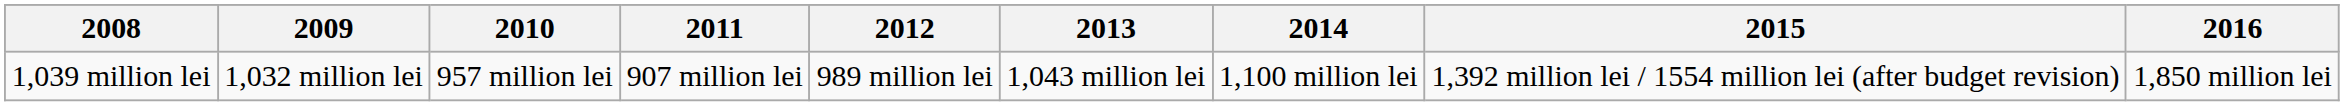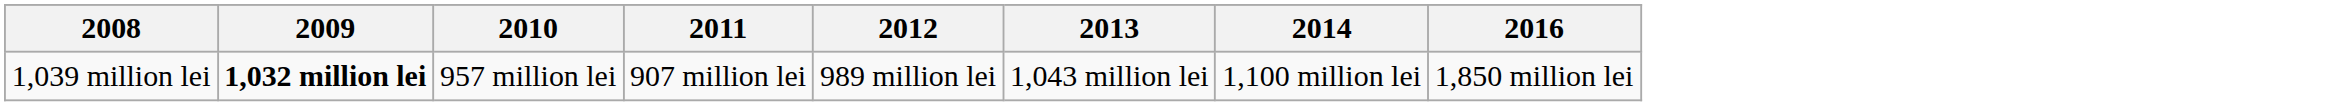- column: 2015 | 1,392 million lei / 1554 million lei (after budget revision)
1,039 million lei | 2009: normal -> bold
